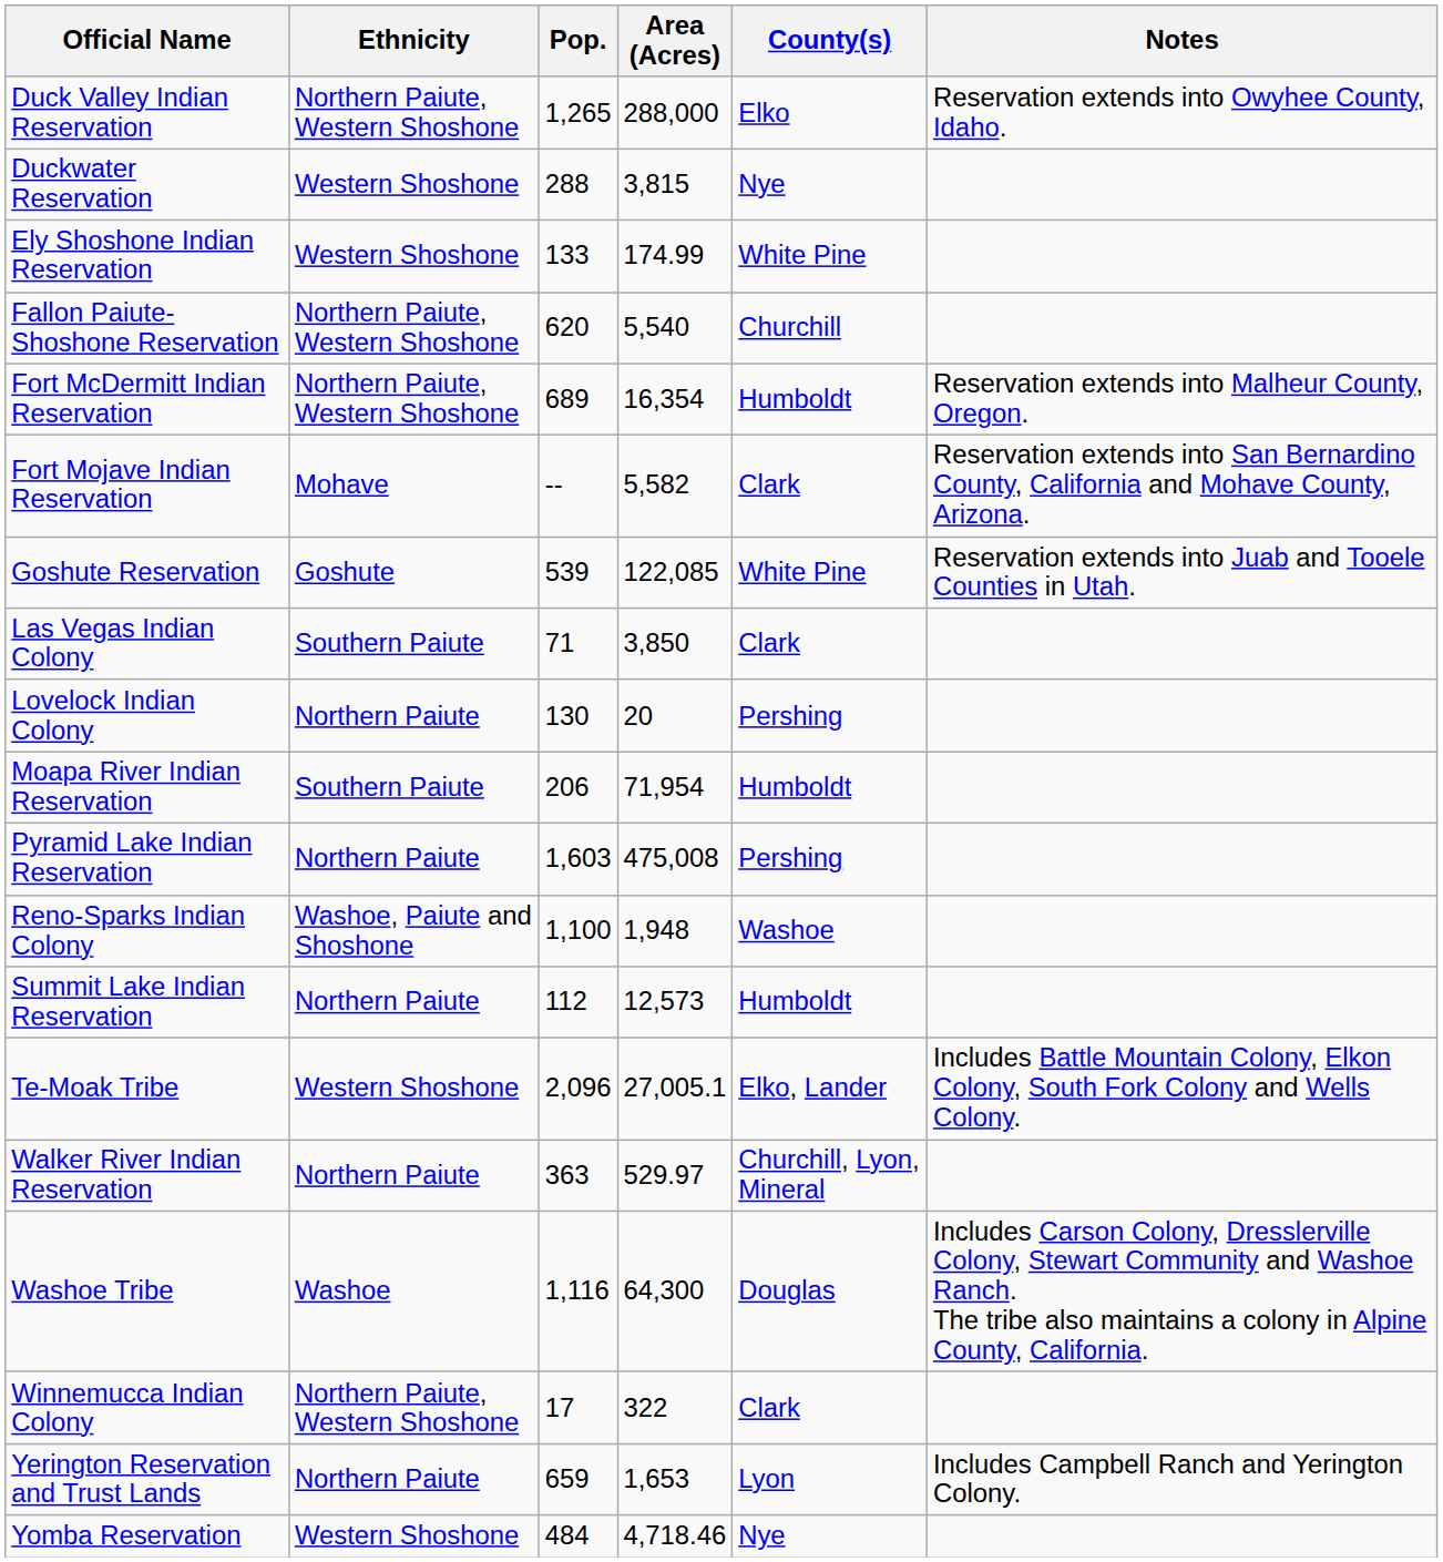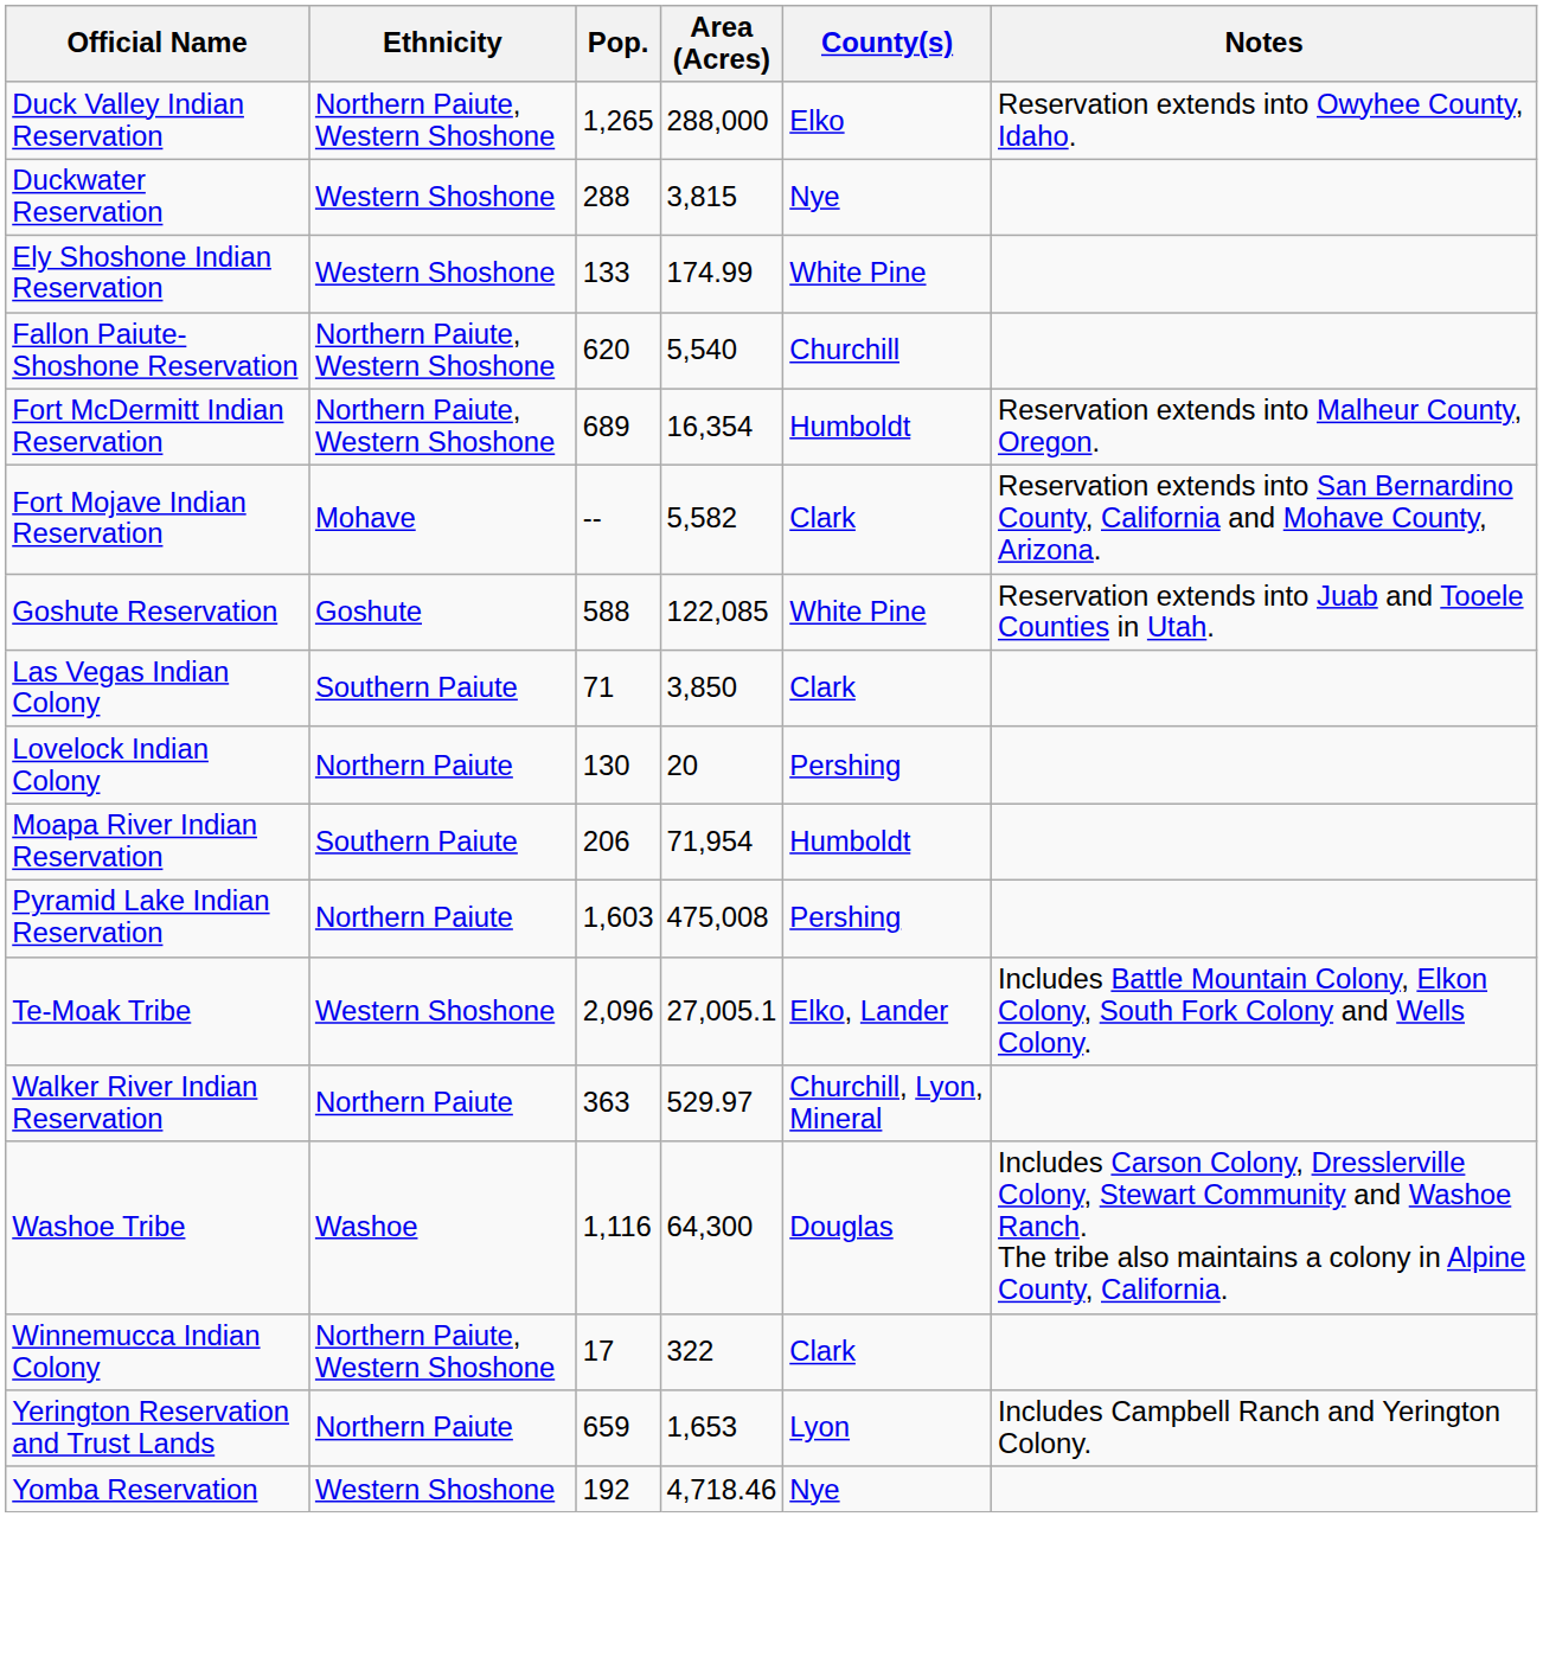Goshute Reservation | Pop.: 539 -> 588
- row: Reno-Sparks Indian Colony | Washoe, Paiute and Shoshone | 1,100 | 1,948 | Washoe
- row: Summit Lake Indian Reservation | Northern Paiute | 112 | 12,573 | Humboldt
Yomba Reservation | Pop.: 484 -> 192
